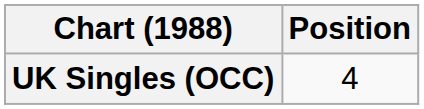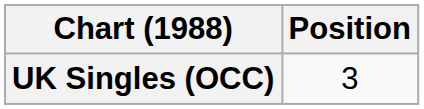UK Singles (OCC) | Position: 4 -> 3
